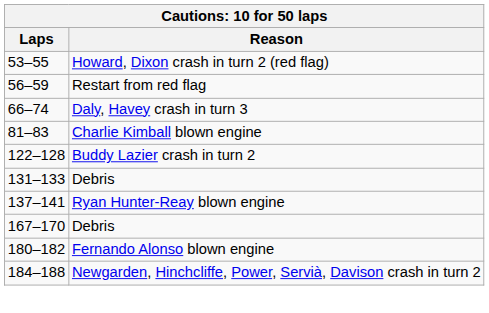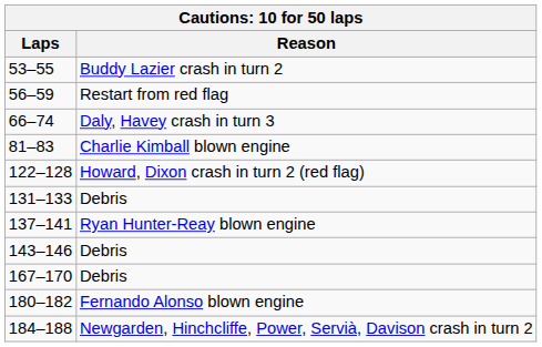53–55 | Reason: Howard, Dixon crash in turn 2 (red flag) -> Buddy Lazier crash in turn 2
122–128 | Reason: Buddy Lazier crash in turn 2 -> Howard, Dixon crash in turn 2 (red flag)
+ row: 143–146 | Debris
